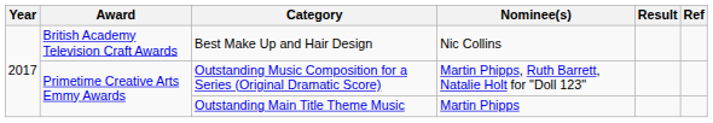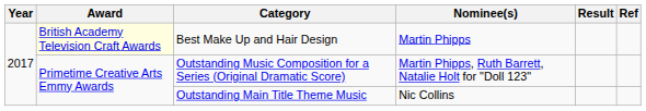Best Make Up and Hair Design | Award: no background -> lightyellow background
Best Make Up and Hair Design | Nominee(s): Nic Collins -> Martin Phipps
Outstanding Main Title Theme Music | Nominee(s): Martin Phipps -> Nic Collins
